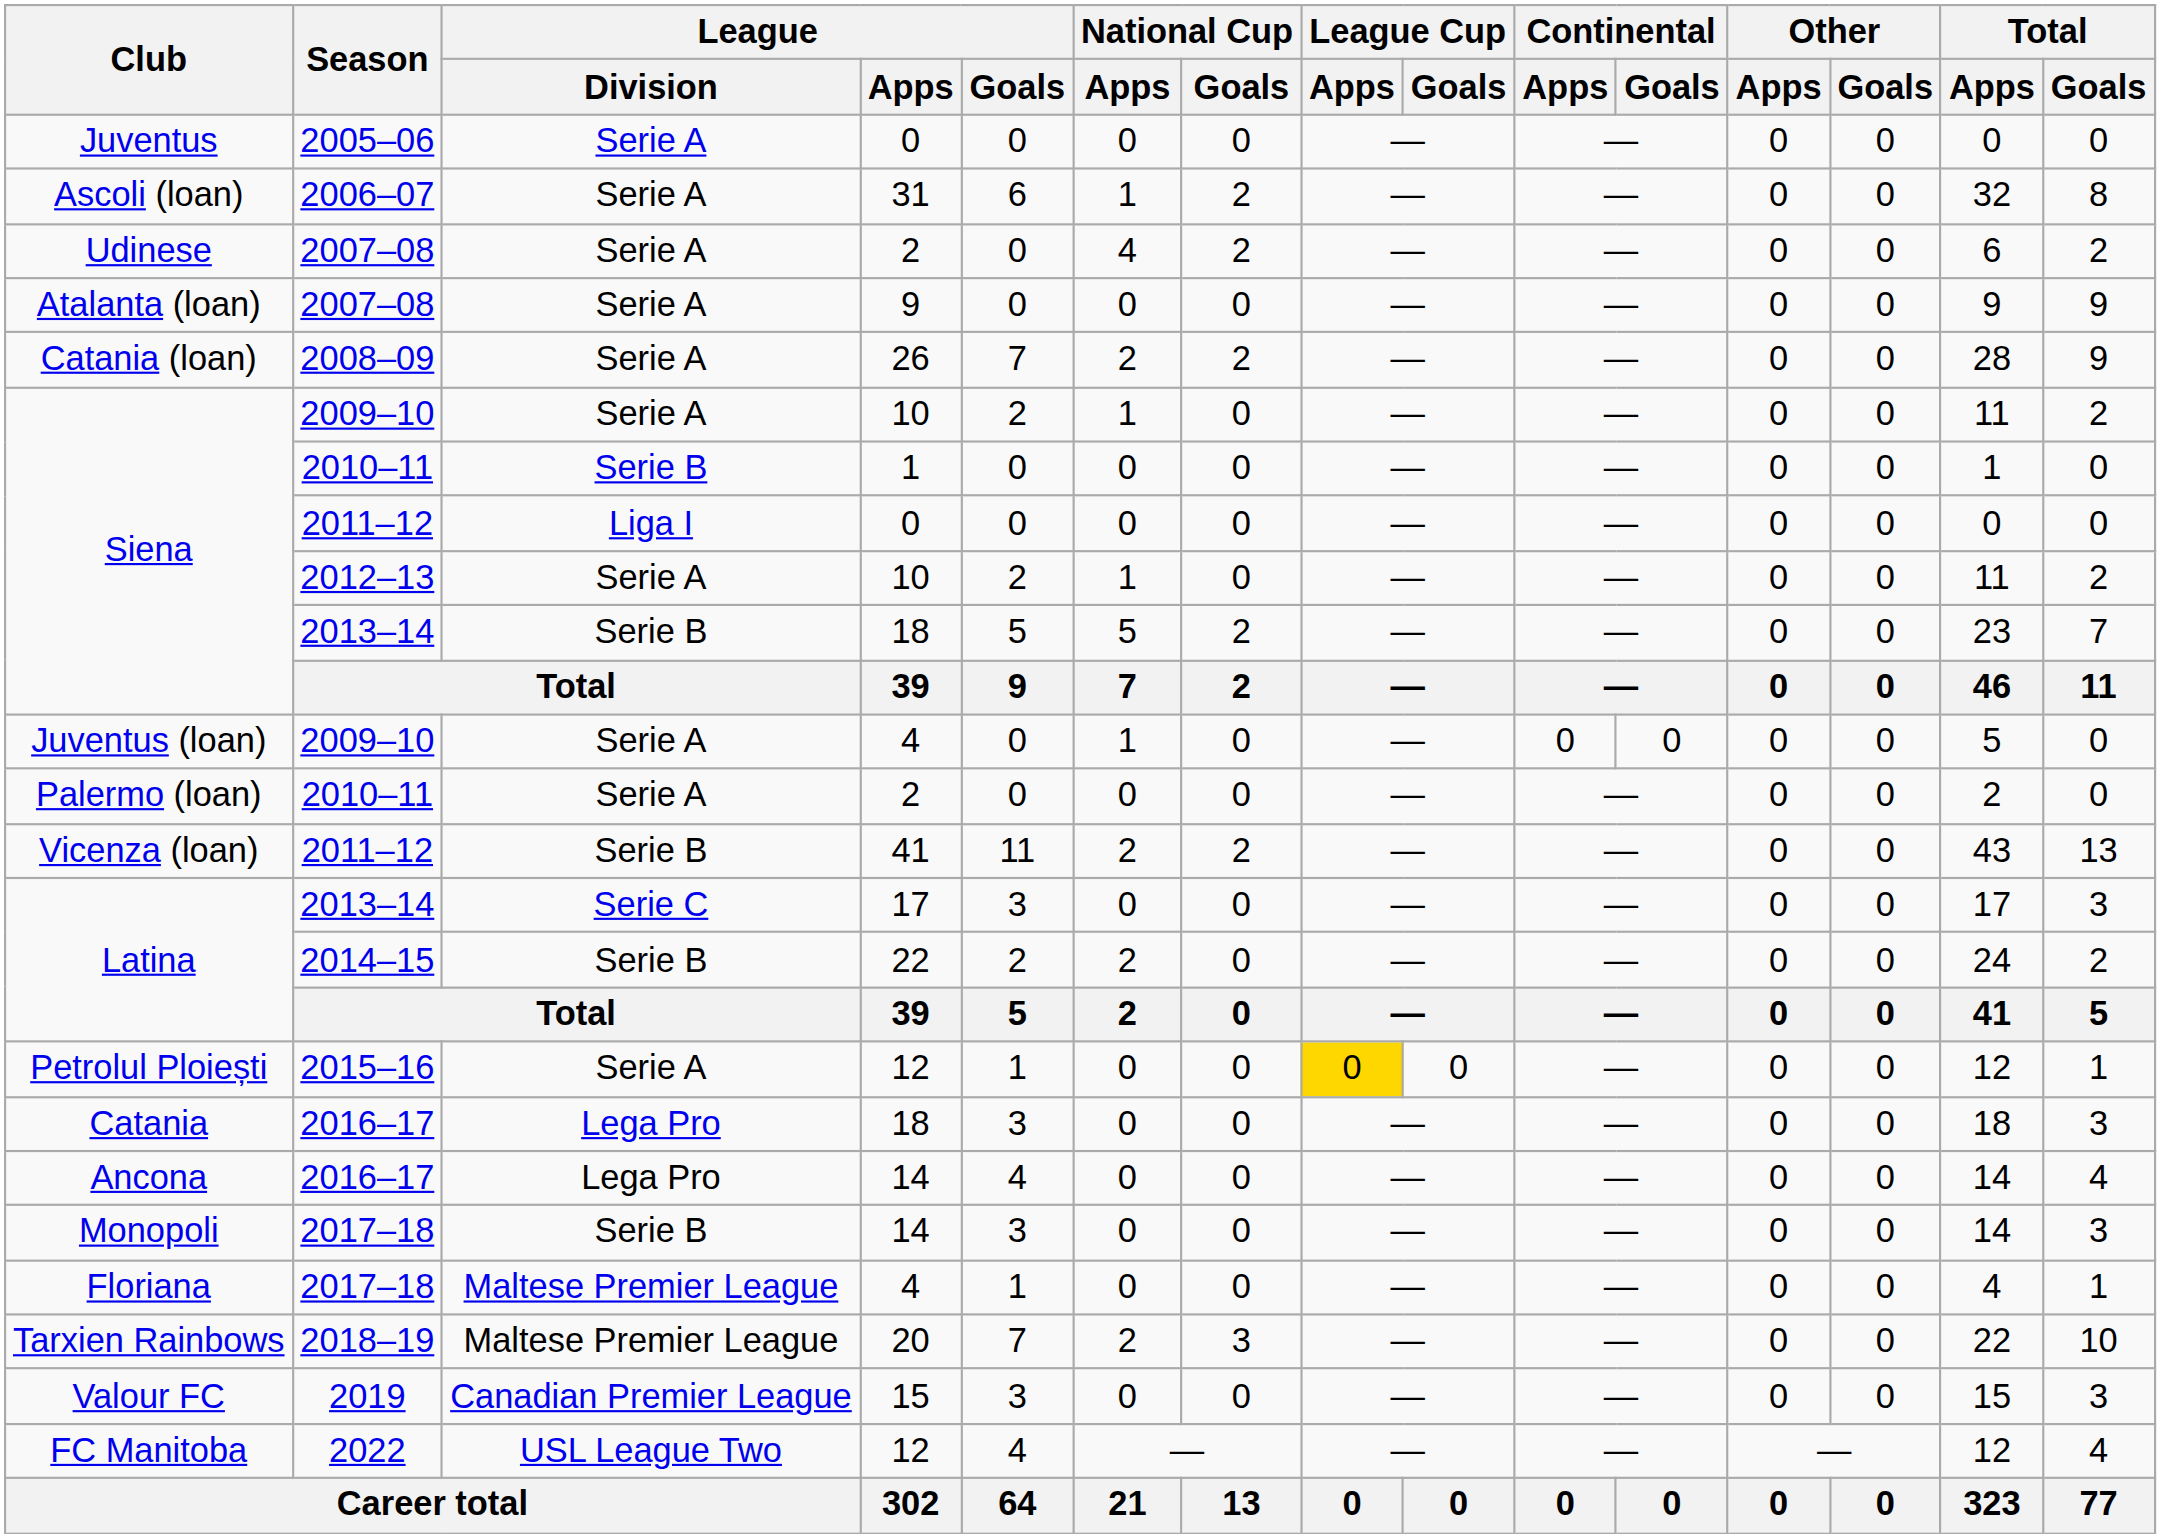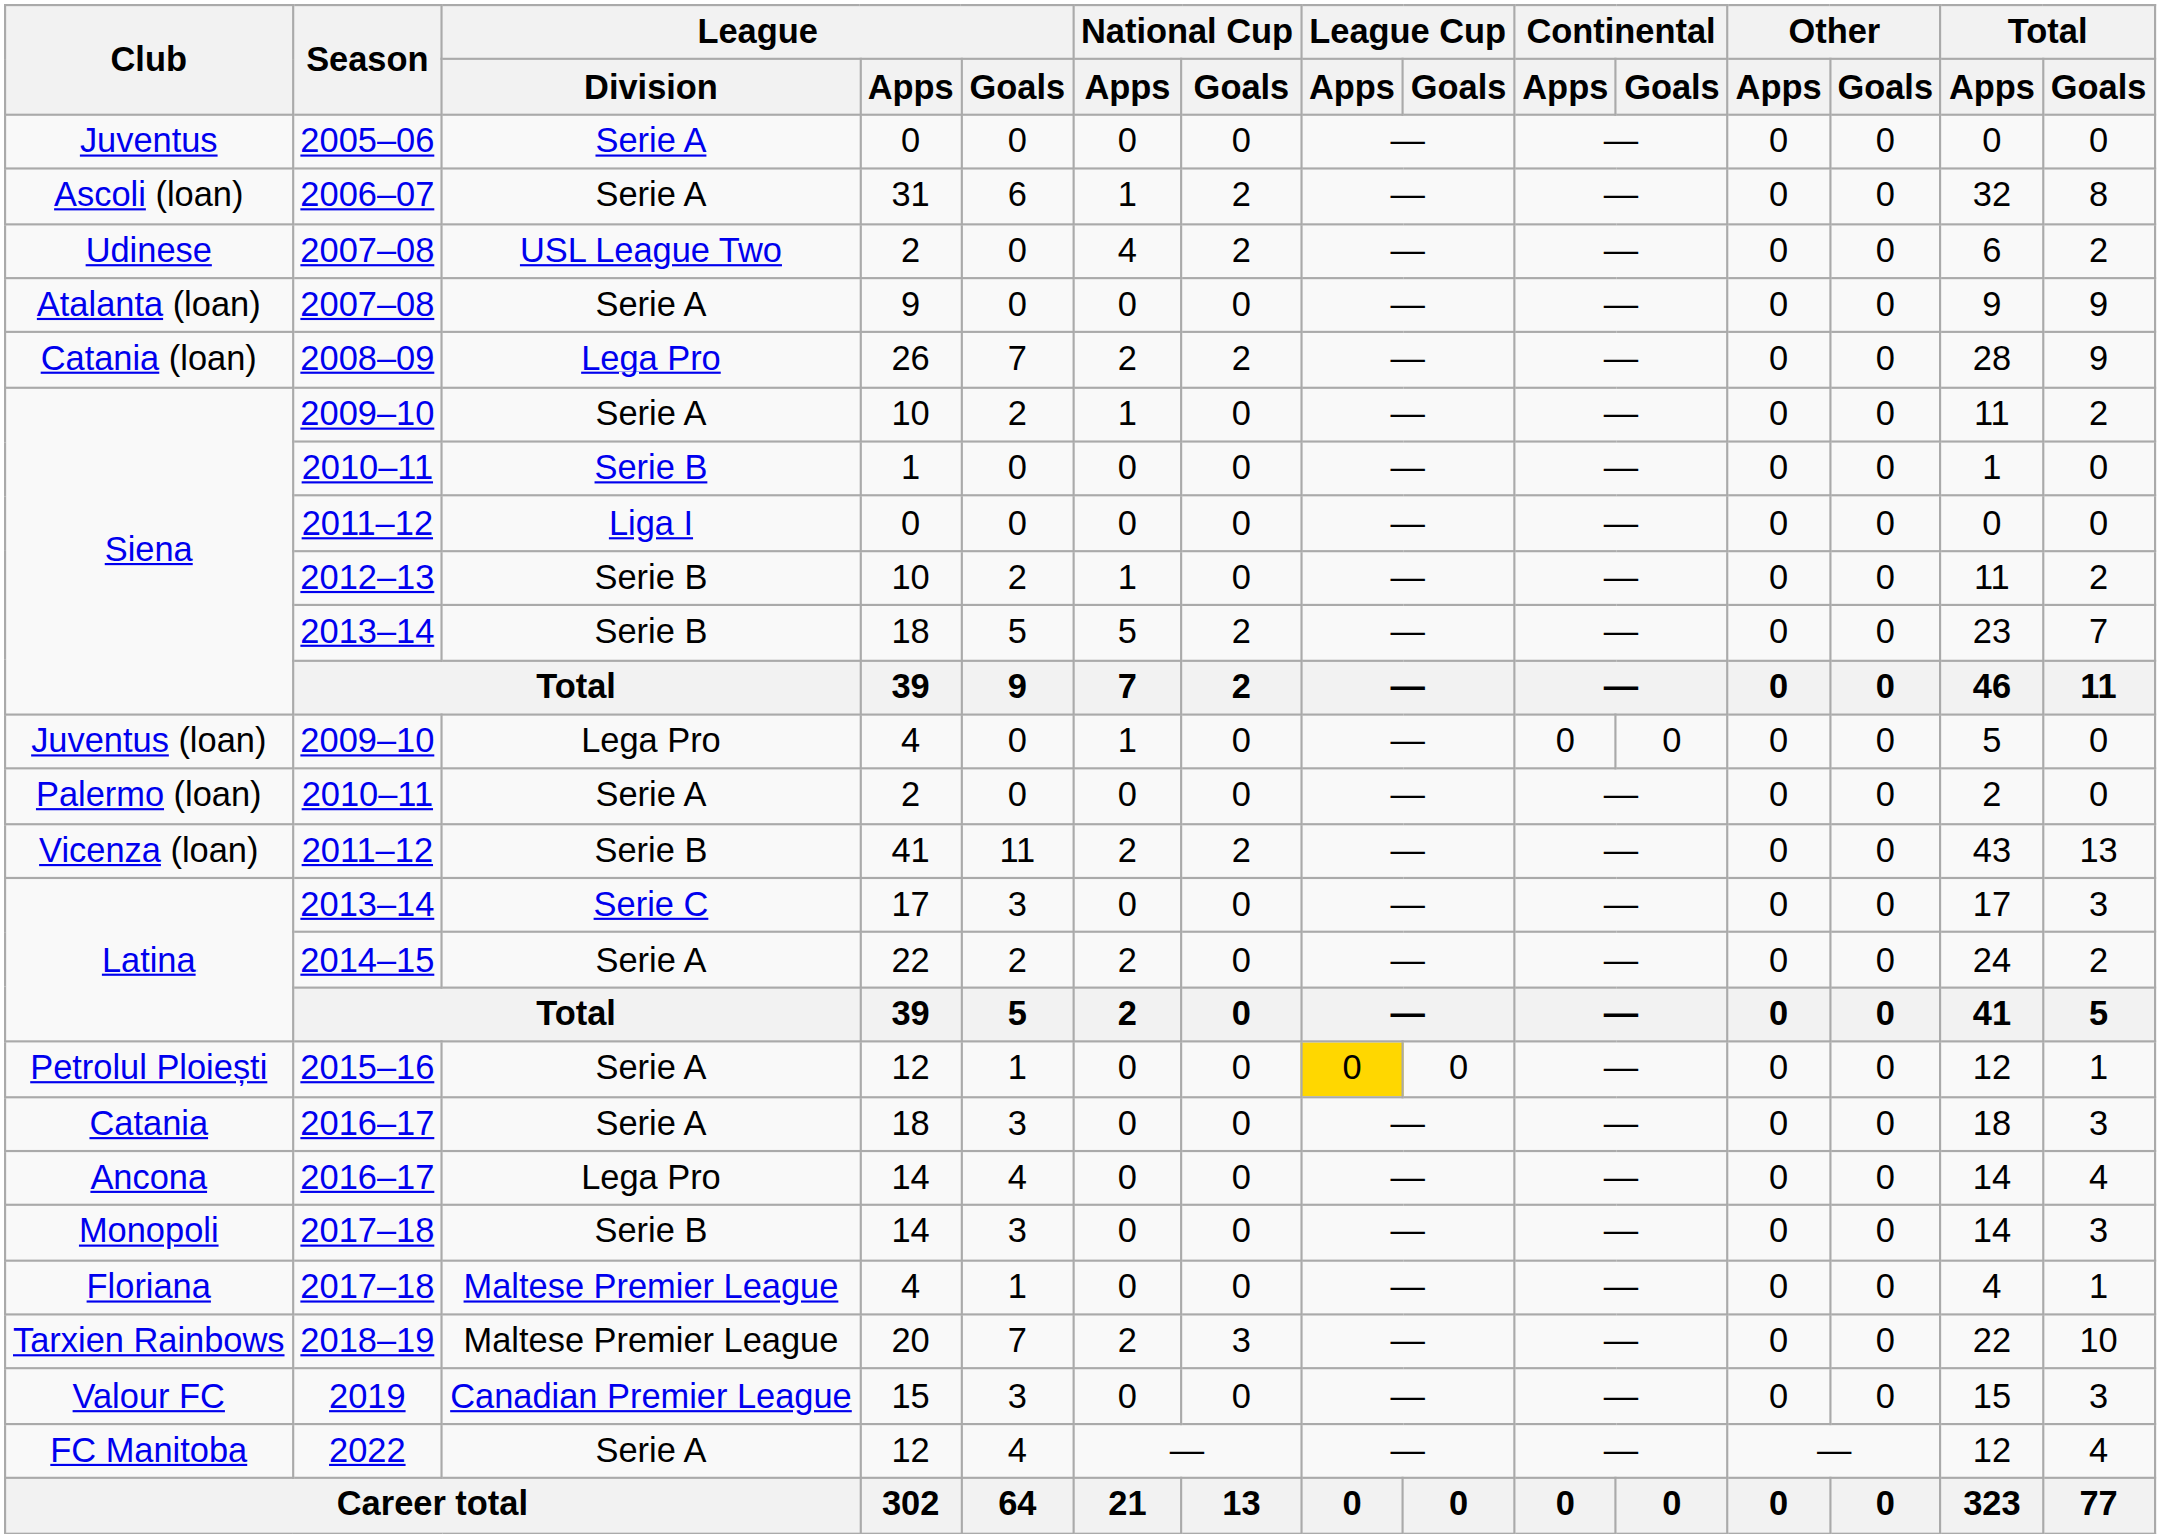Udinese | League / Division: Serie A -> USL League Two
Catania (loan) | League / Division: Serie A -> Lega Pro
Siena / 2012–13 | League / Division: Serie A -> Serie B
Juventus (loan) | League / Division: Serie A -> Lega Pro
Latina / 2014–15 | League / Division: Serie B -> Serie A
Catania | League / Division: Lega Pro -> Serie A
FC Manitoba | League / Division: USL League Two -> Serie A
